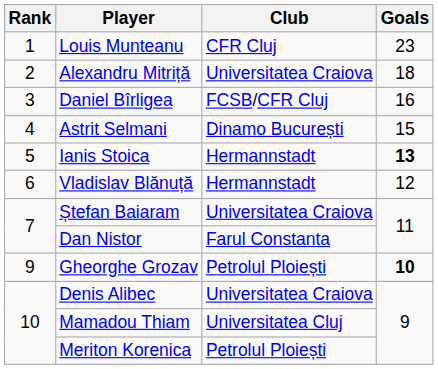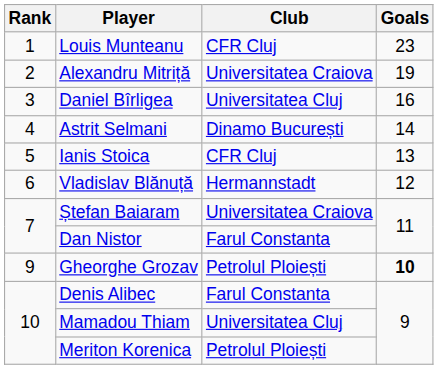Alexandru Mitriță | Goals: 18 -> 19
Daniel Bîrligea | Club: FCSB/CFR Cluj -> Universitatea Cluj
Astrit Selmani | Goals: 15 -> 14
Ianis Stoica | Club: Hermannstadt -> CFR Cluj
Ianis Stoica | Goals: bold -> normal
Denis Alibec | Club: Universitatea Craiova -> Farul Constanta
